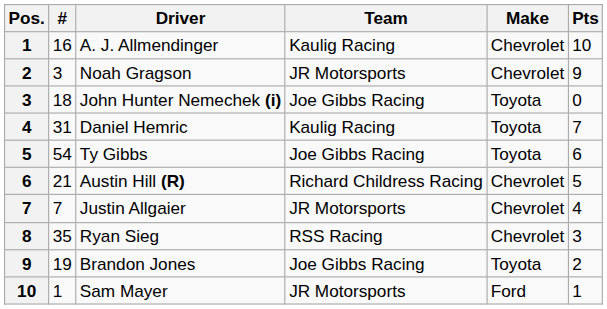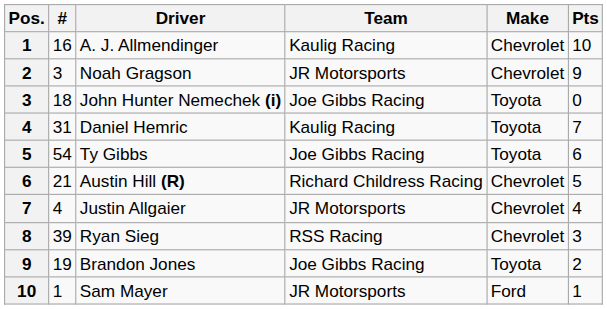Justin Allgaier | #: 7 -> 4
Ryan Sieg | #: 35 -> 39
